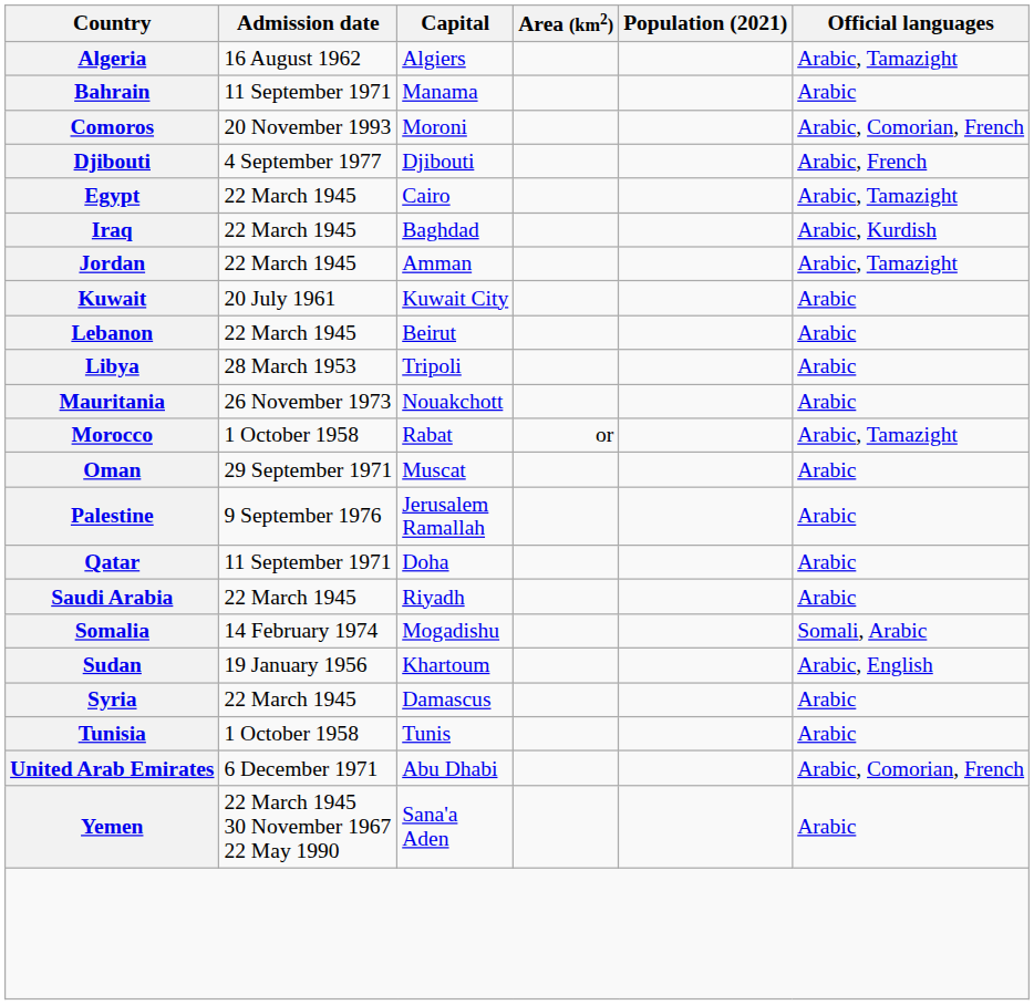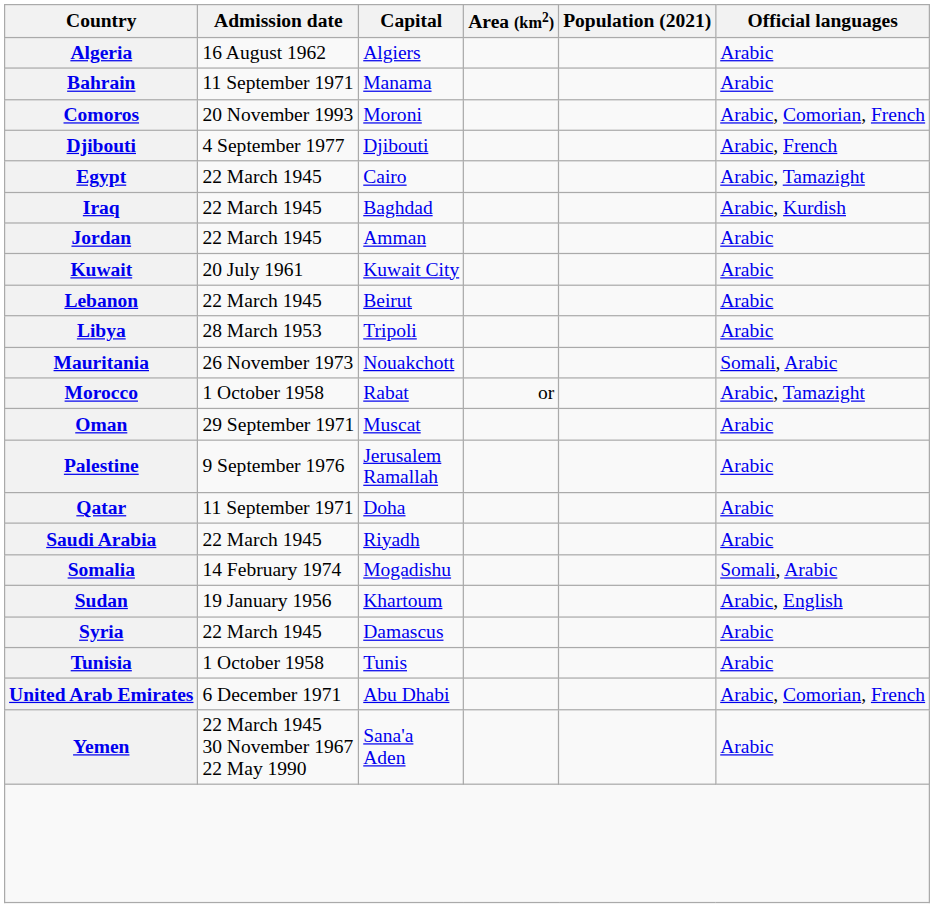Algeria | Official languages: Arabic, Tamazight -> Arabic
Jordan | Official languages: Arabic, Tamazight -> Arabic
Mauritania | Official languages: Arabic -> Somali, Arabic
